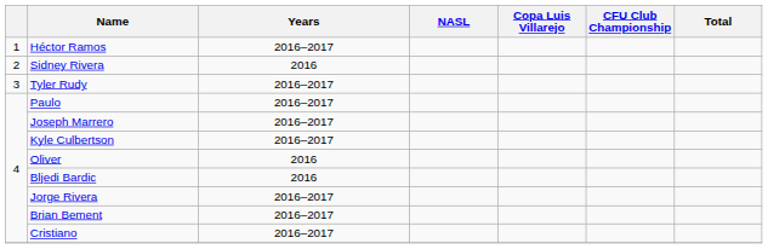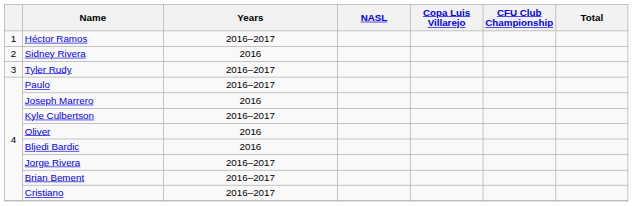Joseph Marrero | Years: 2016–2017 -> 2016
